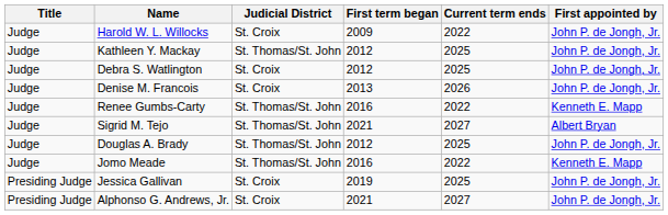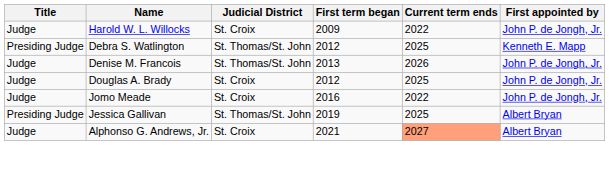- row: Judge | Kathleen Y. Mackay | St. Thomas/St. John | 2012 | 2025 | John P. de Jongh, Jr.
Debra S. Watlington | Title: Judge -> Presiding Judge
Debra S. Watlington | Judicial District: St. Croix -> St. Thomas/St. John
Debra S. Watlington | First appointed by: John P. de Jongh, Jr. -> Kenneth E. Mapp
Denise M. Francois | Judicial District: St. Croix -> St. Thomas/St. John
- row: Judge | Renee Gumbs-Carty | St. Thomas/St. John | 2016 | 2022 | Kenneth E. Mapp
- row: Judge | Sigrid M. Tejo | St. Thomas/St. John | 2021 | 2027 | Albert Bryan
Douglas A. Brady | Judicial District: St. Thomas/St. John -> St. Croix
Jomo Meade | Judicial District: St. Thomas/St. John -> St. Croix
Jomo Meade | First appointed by: Kenneth E. Mapp -> John P. de Jongh, Jr.
Jessica Gallivan | Judicial District: St. Croix -> St. Thomas/St. John
Jessica Gallivan | First appointed by: John P. de Jongh, Jr. -> Albert Bryan
Alphonso G. Andrews, Jr. | Title: Presiding Judge -> Judge
Alphonso G. Andrews, Jr. | Current term ends: no background -> lightsalmon background
Alphonso G. Andrews, Jr. | First appointed by: John P. de Jongh, Jr. -> Albert Bryan
